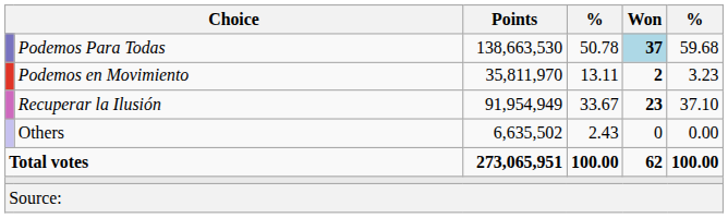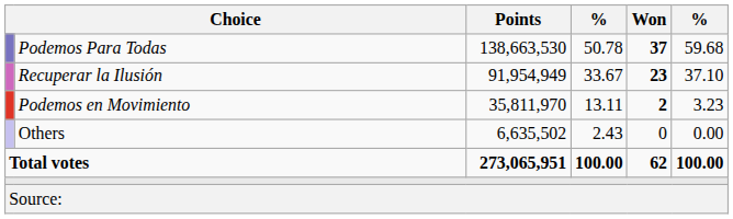Podemos Para Todas | Won: lightblue background -> no background
rows swapped: Recuperar la Ilusión <-> Podemos en Movimiento
